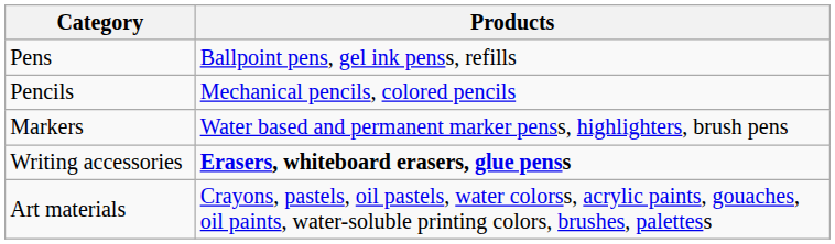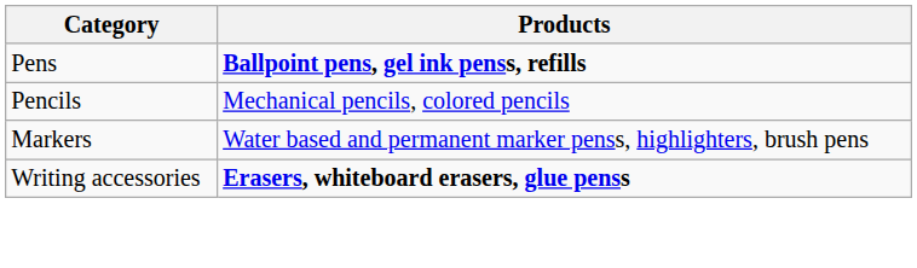Pens | Products: normal -> bold
- row: Art materials | Crayons, pastels, oil pastels, water colorss, acrylic paints, gouaches, oil paints, water-soluble printing colors, brushes, palettess
